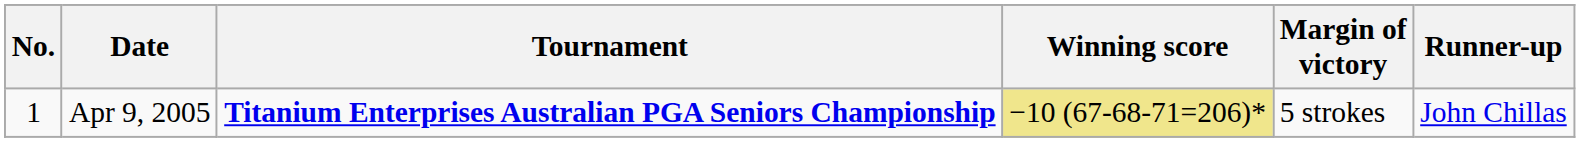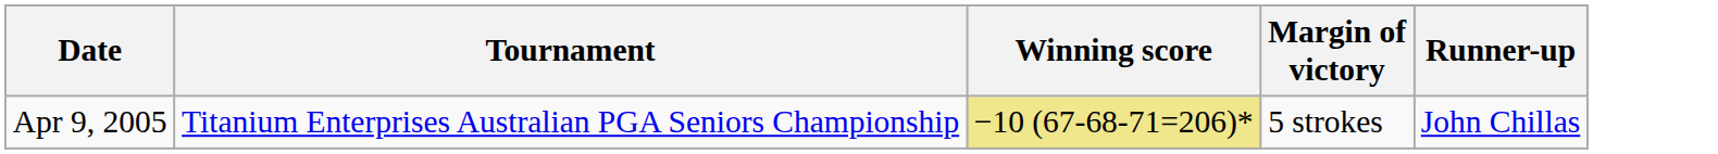- column: No. | 1
Apr 9, 2005 | Tournament: bold -> normal
